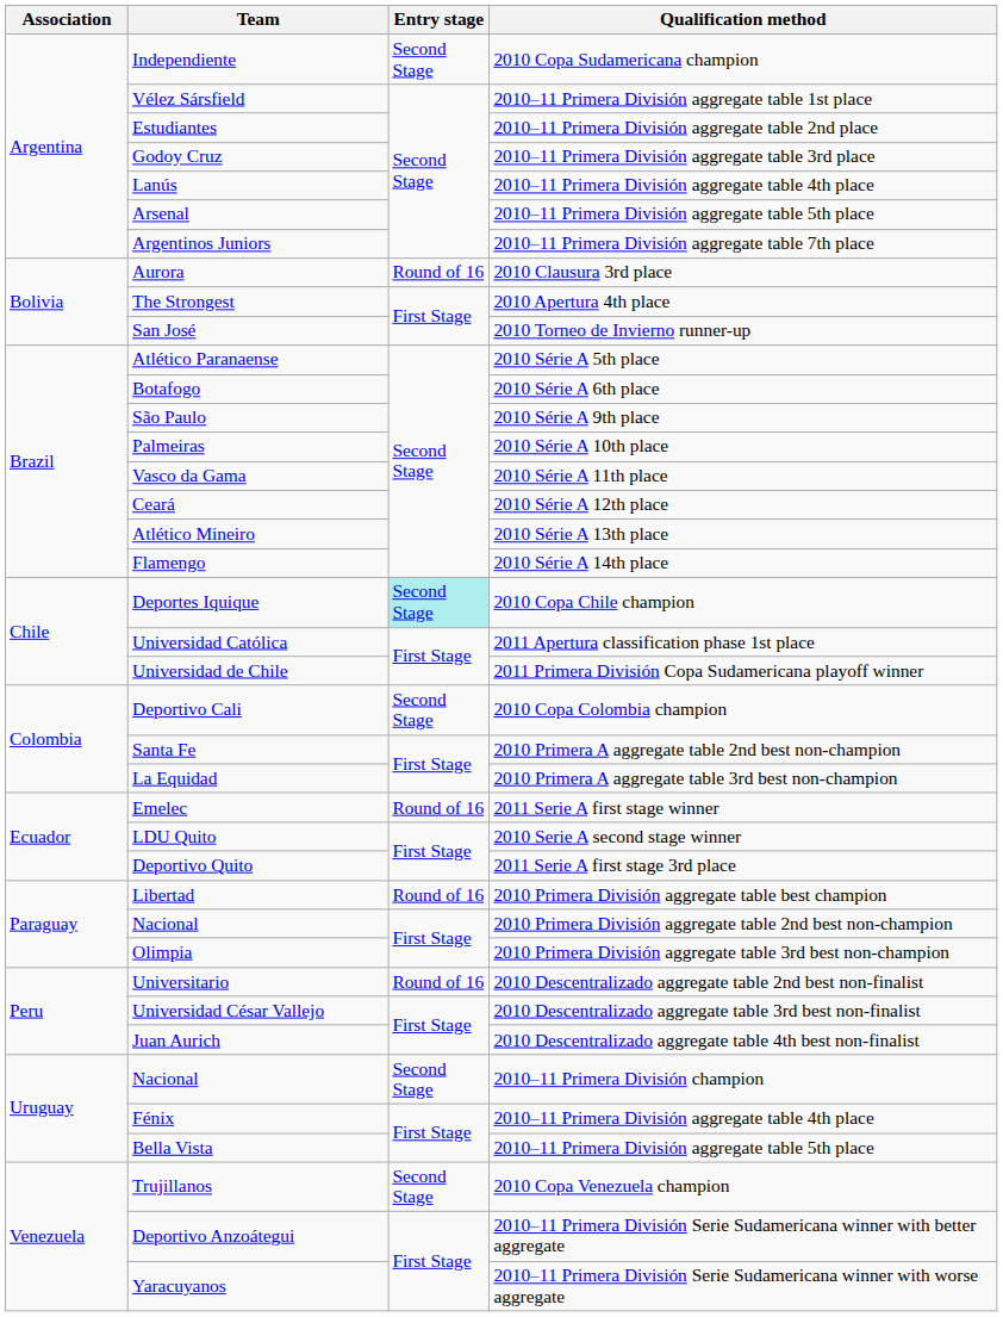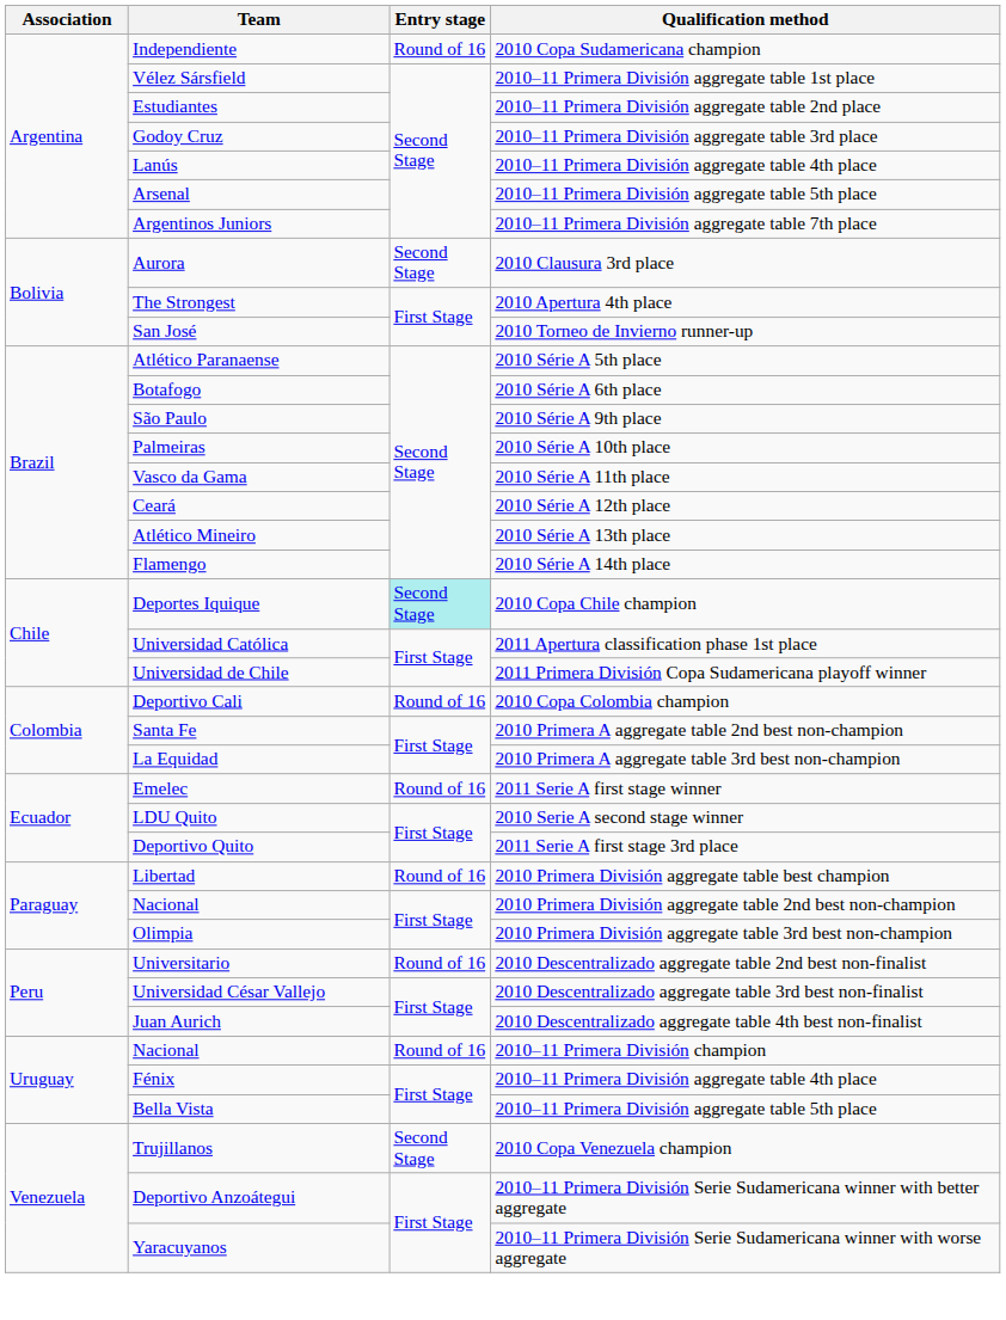Independiente | Entry stage: Second Stage -> Round of 16
Aurora | Entry stage: Round of 16 -> Second Stage
Deportivo Cali | Entry stage: Second Stage -> Round of 16
Nacional / 2010–11 Primera División champion | Entry stage: Second Stage -> Round of 16
